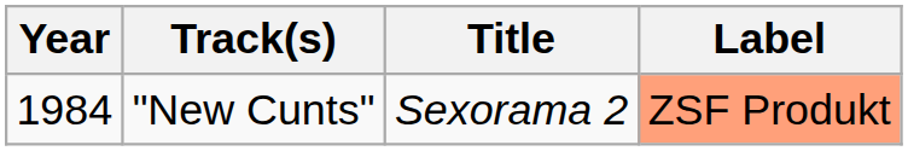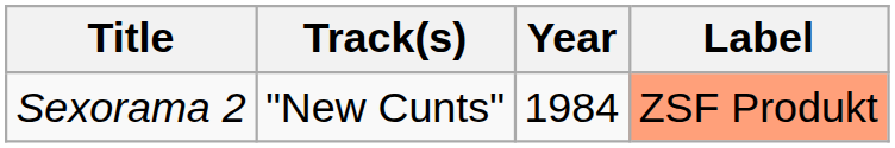columns swapped: Year <-> Title
